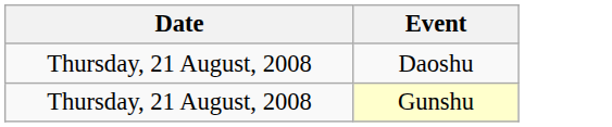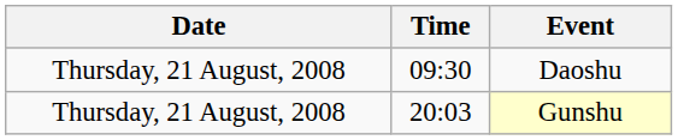+ column: Time | 09:30 | 20:03
